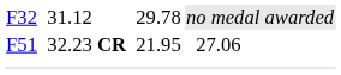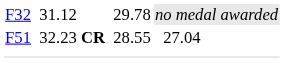F51 | column 5: 21.95 -> 28.55
F51 | column 7: 27.06 -> 27.04
